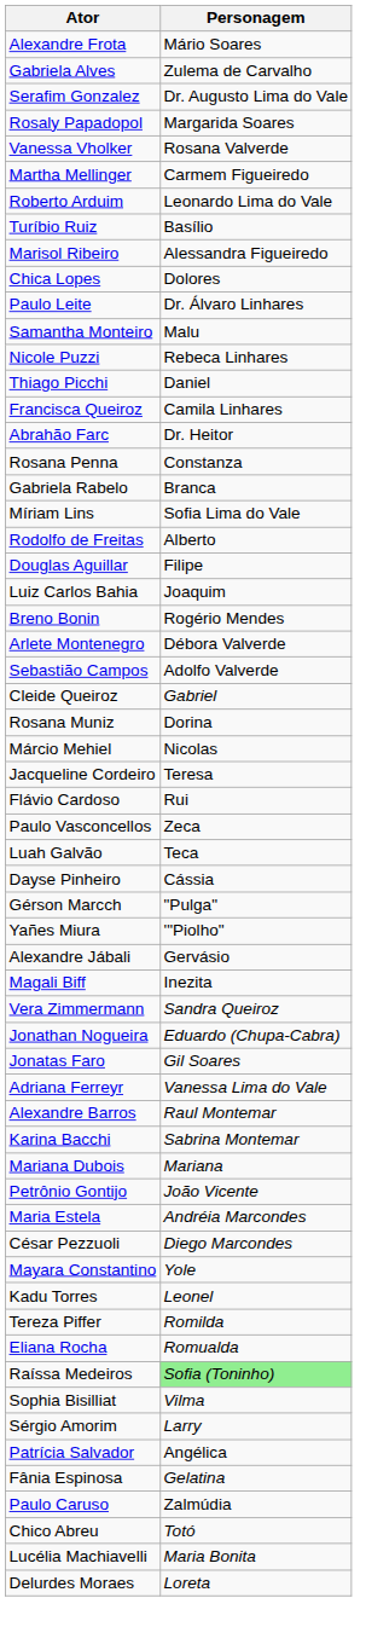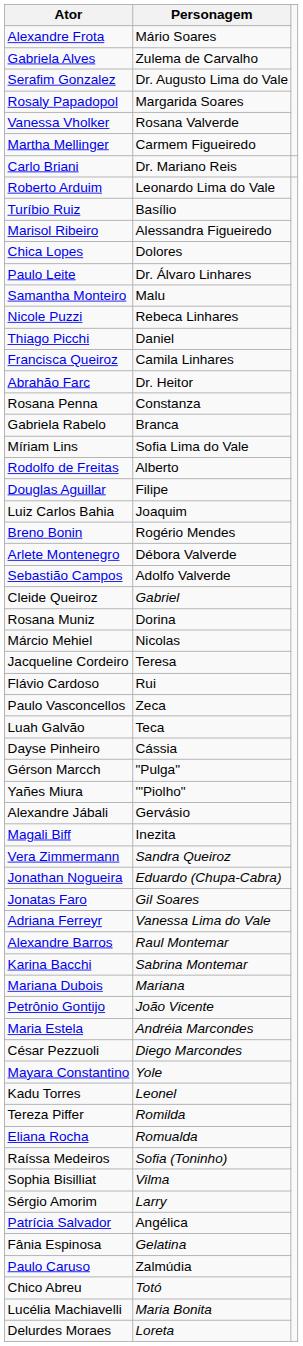+ row: Carlo Briani | Dr. Mariano Reis
Raíssa Medeiros | Personagem: lightgreen background -> no background
